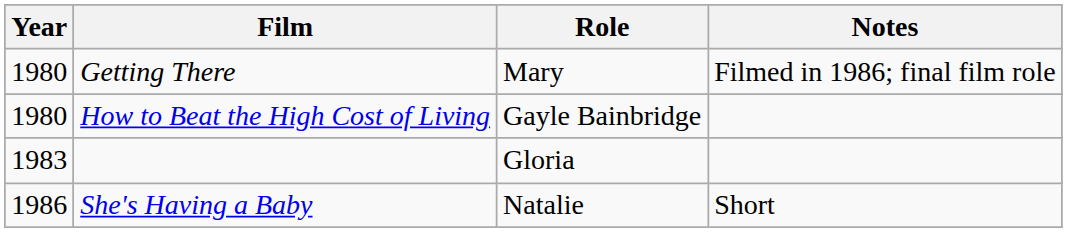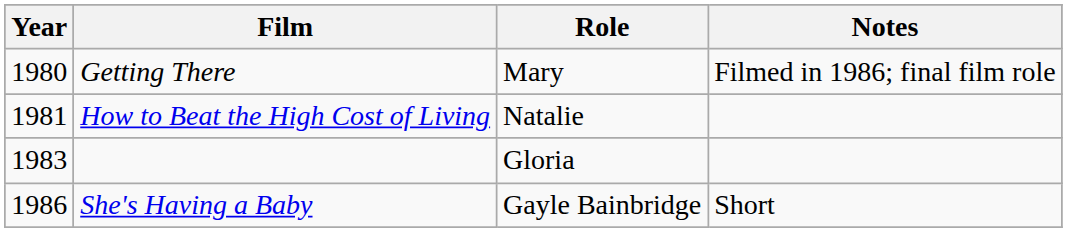How to Beat the High Cost of Living | Year: 1980 -> 1981
How to Beat the High Cost of Living | Role: Gayle Bainbridge -> Natalie
She's Having a Baby | Role: Natalie -> Gayle Bainbridge
